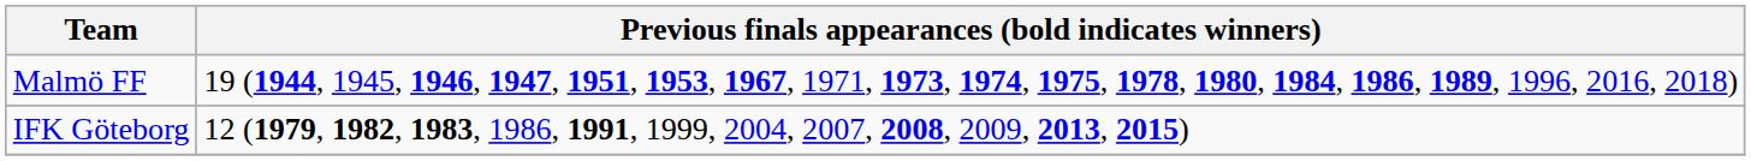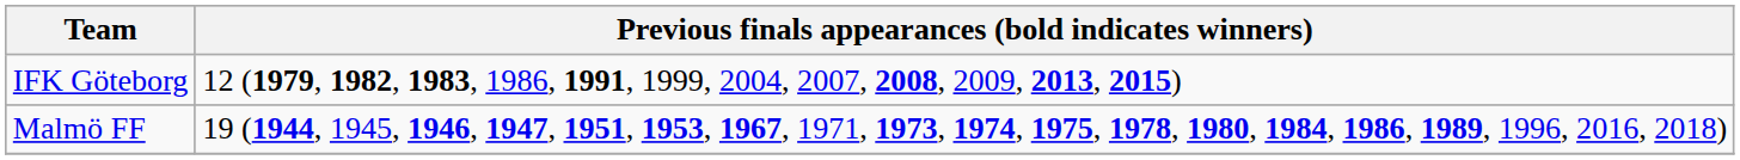rows swapped: IFK Göteborg <-> Malmö FF
